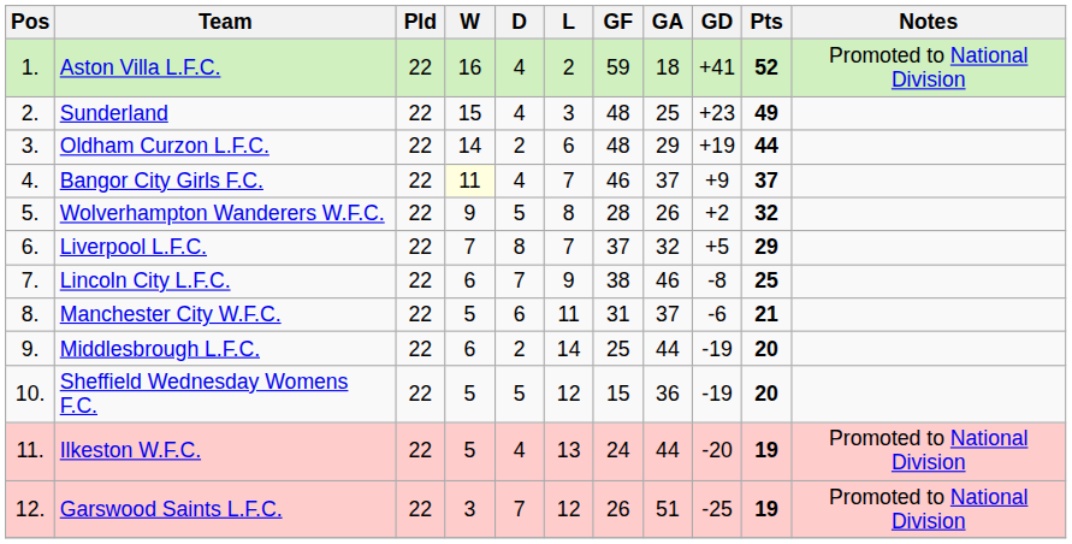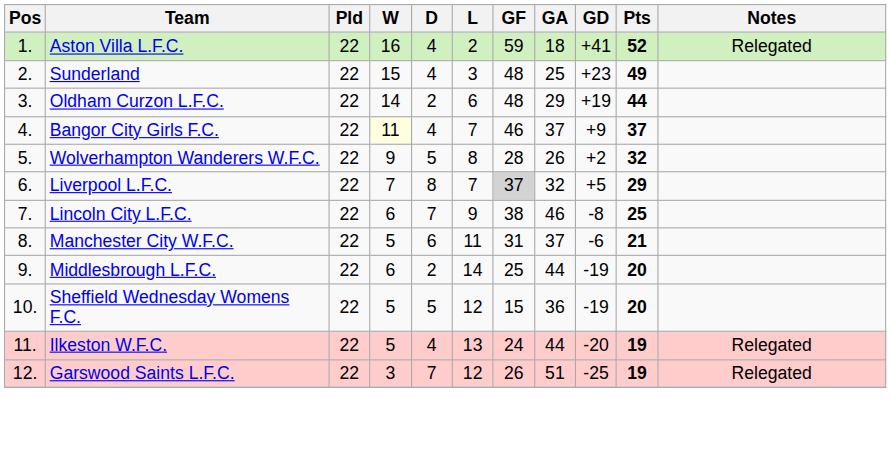Aston Villa L.F.C. | Notes: Promoted to National Division -> Relegated
Liverpool L.F.C. | GF: no background -> lightgrey background
Ilkeston W.F.C. | Notes: Promoted to National Division -> Relegated
Garswood Saints L.F.C. | Notes: Promoted to National Division -> Relegated
